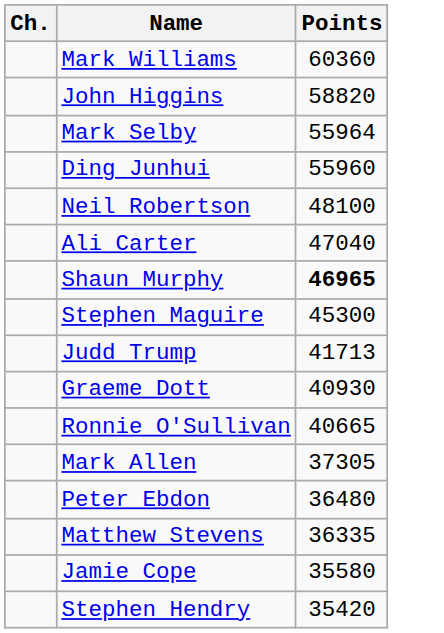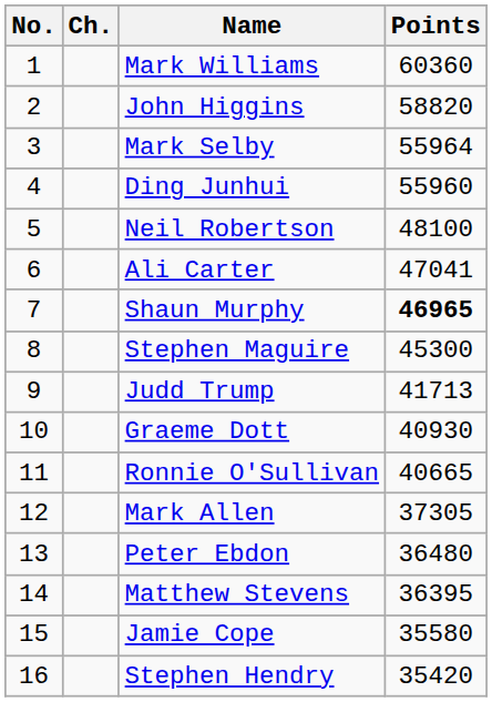+ column: No. | 1 | 2 | 3 | 4 | 5 | 6 | 7 | 8 | 9 | 10 | 11 | 12 | 13 | 14 | 15 | 16
Ali Carter | Points: 47040 -> 47041
Matthew Stevens | Points: 36335 -> 36395
